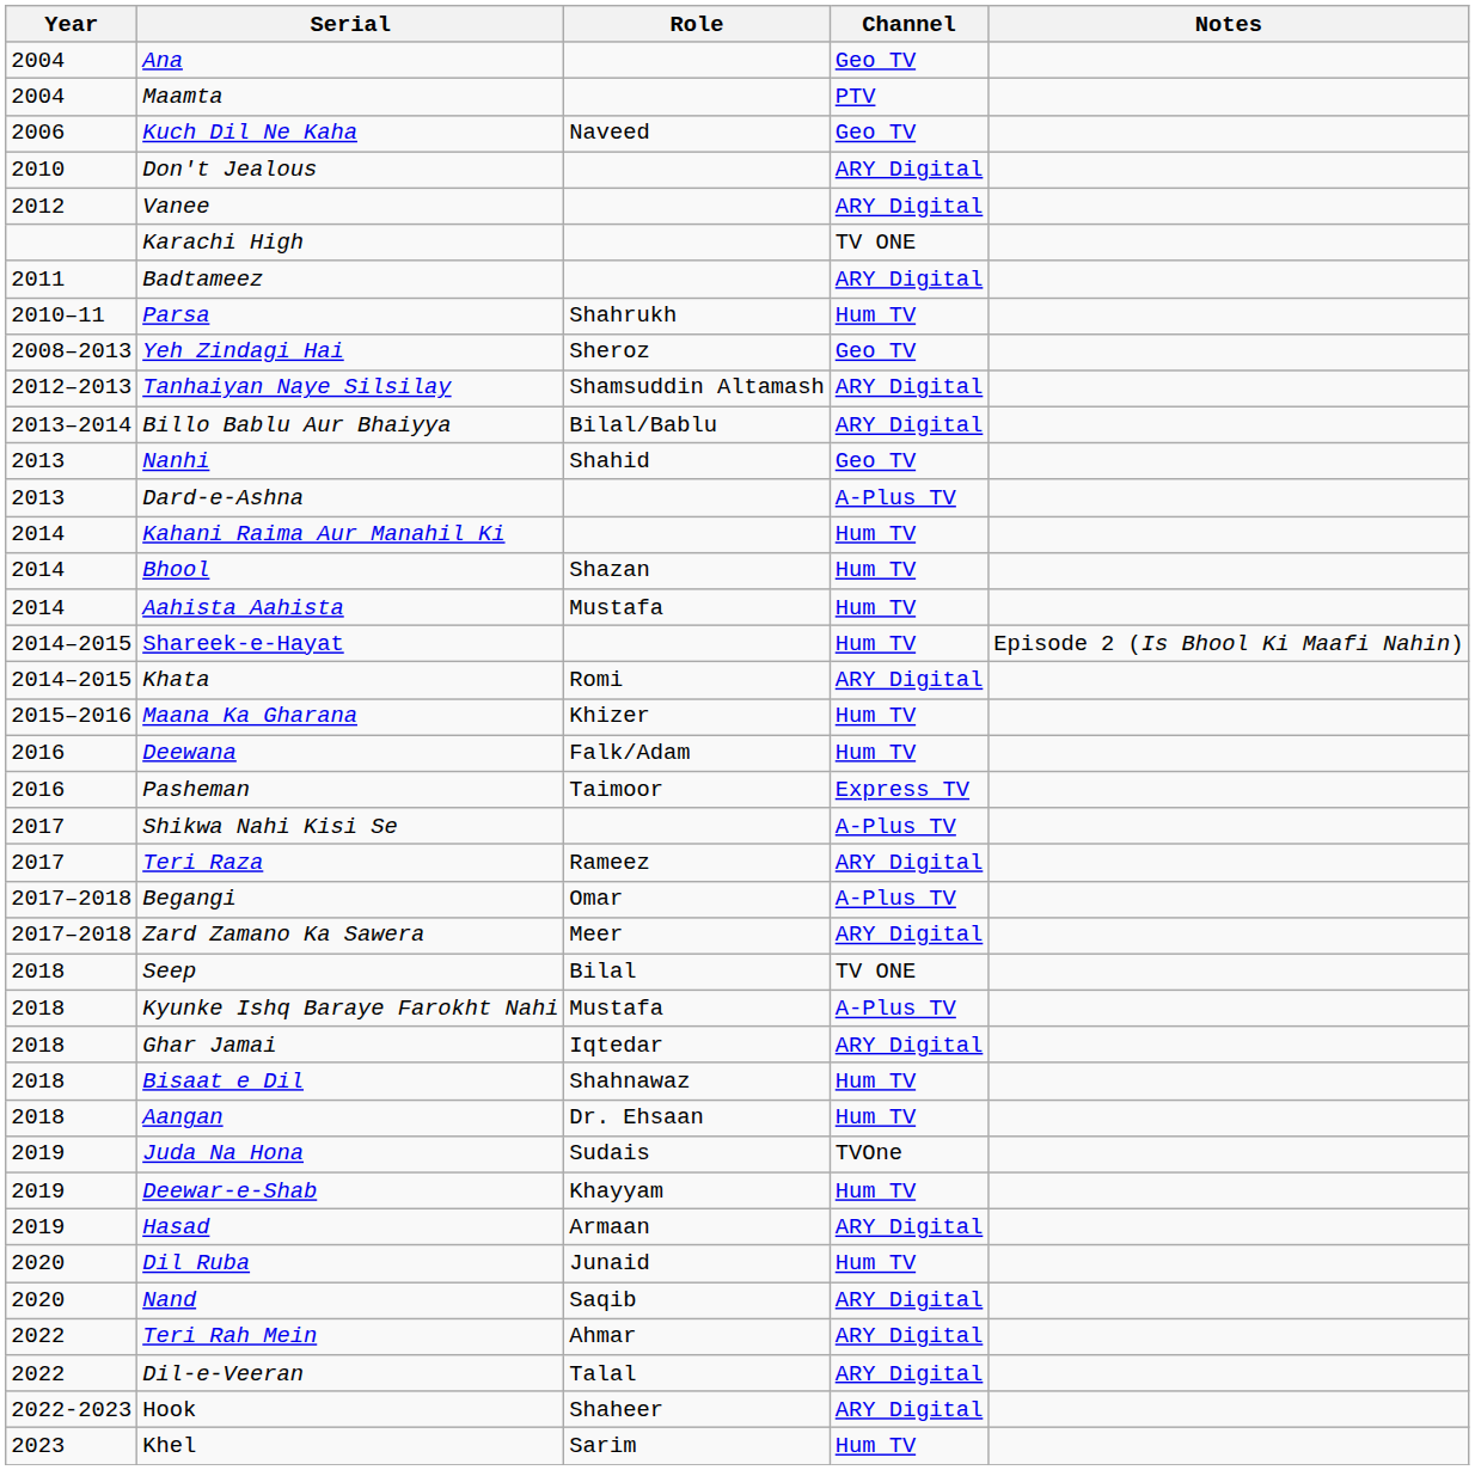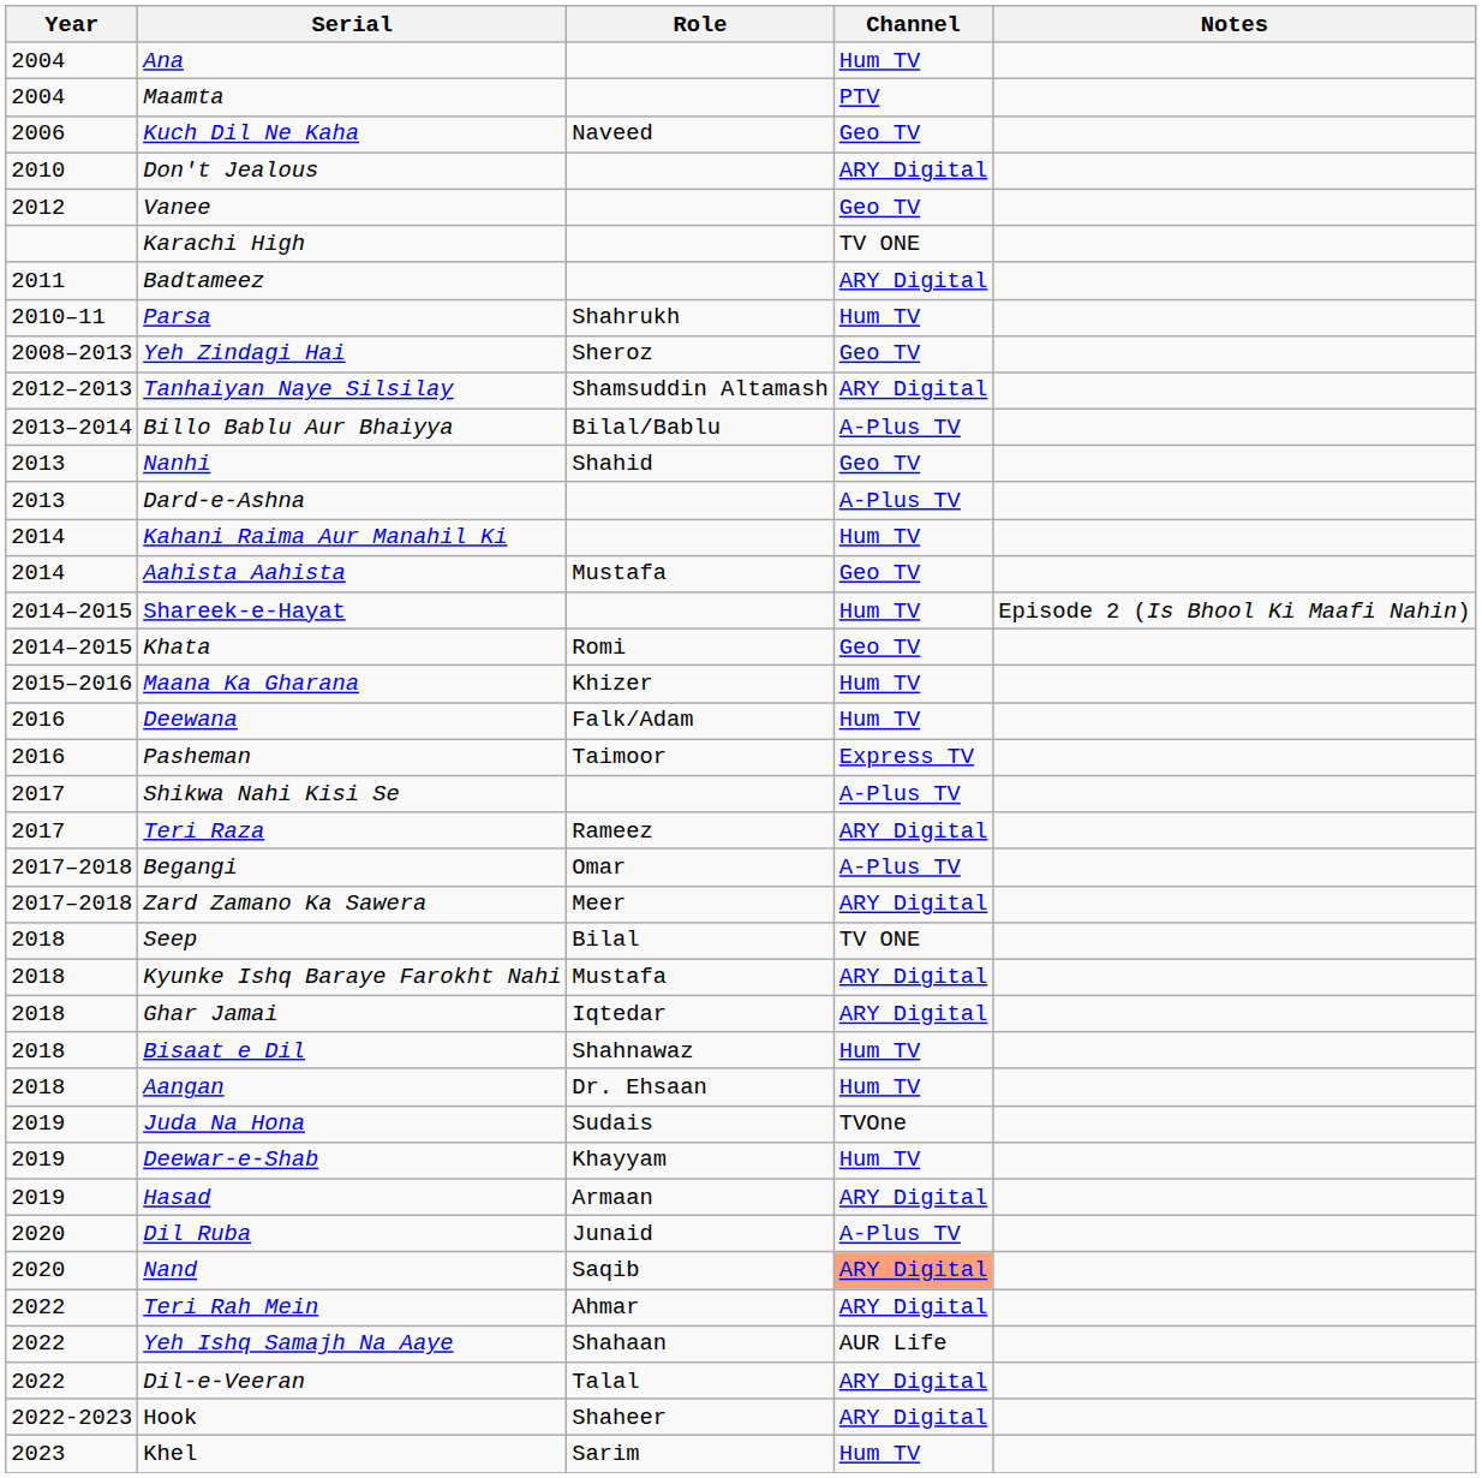Ana | Channel: Geo TV -> Hum TV
Vanee | Channel: ARY Digital -> Geo TV
Billo Bablu Aur Bhaiyya | Channel: ARY Digital -> A-Plus TV
- row: 2014 | Bhool | Shazan | Hum TV
Aahista Aahista | Channel: Hum TV -> Geo TV
Khata | Channel: ARY Digital -> Geo TV
Kyunke Ishq Baraye Farokht Nahi | Channel: A-Plus TV -> ARY Digital
Dil Ruba | Channel: Hum TV -> A-Plus TV
Nand | Channel: no background -> lightsalmon background
+ row: 2022 | Yeh Ishq Samajh Na Aaye | Shahaan | AUR Life
